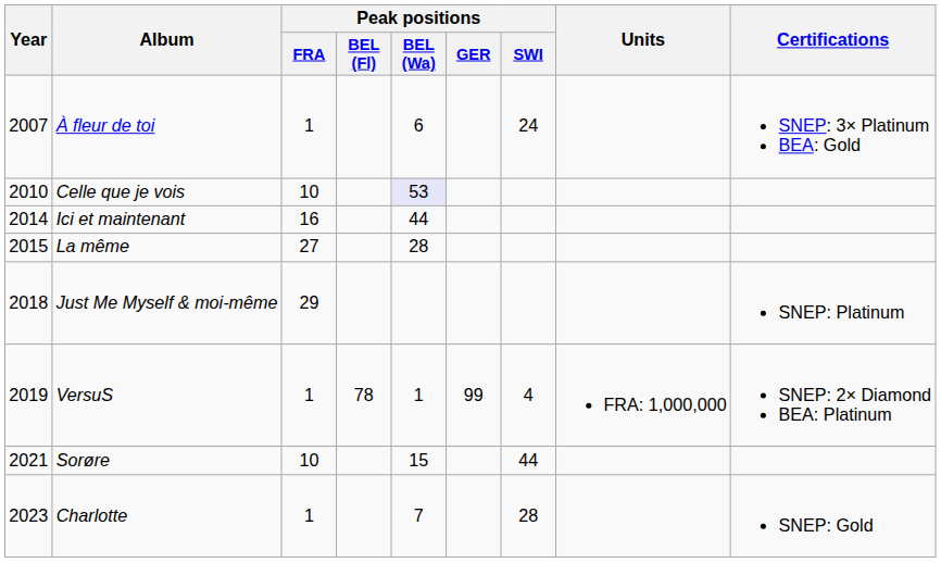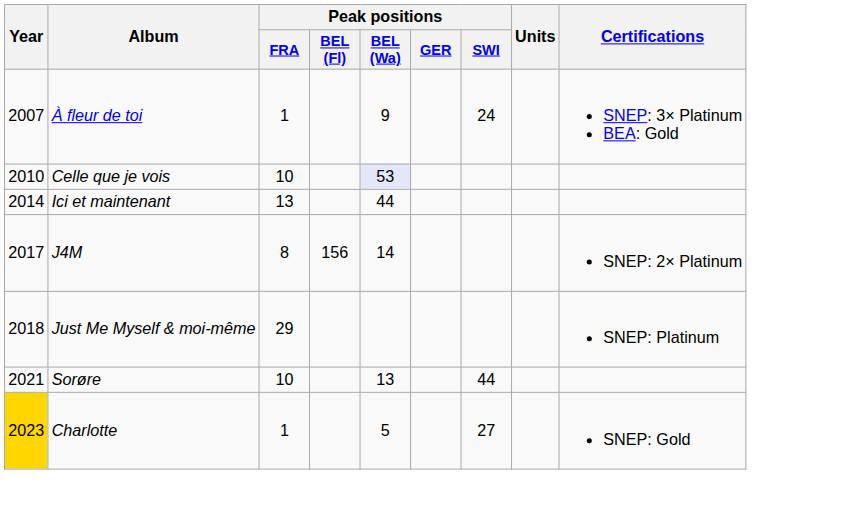À fleur de toi | Peak positions / BEL (Wa): 6 -> 9
Ici et maintenant | Peak positions / FRA: 16 -> 13
- row: 2015 | La même | 27 | 28
+ row: 2017 | J4M | 8 | 156 | 14 | SNEP: 2× Platinum
- row: 2019 | VersuS | 1 | 78 | 1 | 99 | 4 | FRA: 1,000,000 | SNEP: 2× Diamond BEA: Platinum
Sorøre | Peak positions / BEL (Wa): 15 -> 13
Charlotte | Year: no background -> gold background
Charlotte | Peak positions / BEL (Wa): 7 -> 5
Charlotte | Peak positions / SWI: 28 -> 27
